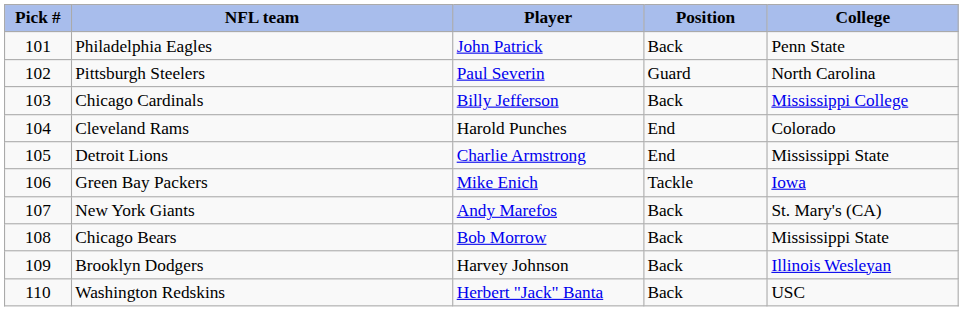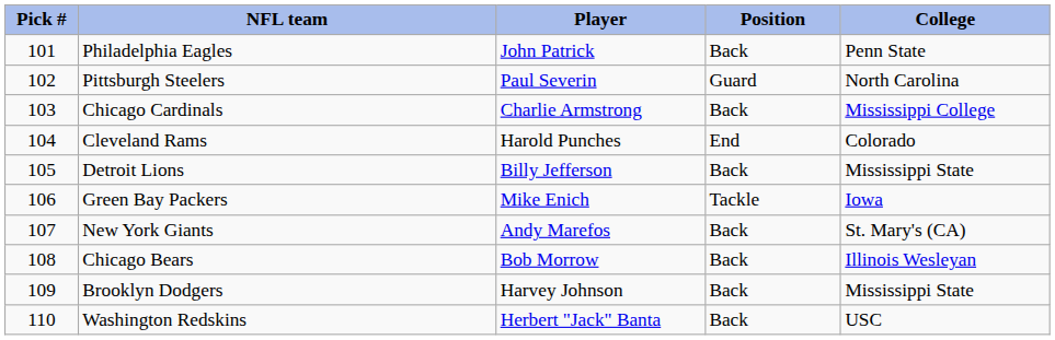Chicago Cardinals | Player: Billy Jefferson -> Charlie Armstrong
Detroit Lions | Player: Charlie Armstrong -> Billy Jefferson
Detroit Lions | Position: End -> Back
Chicago Bears | College: Mississippi State -> Illinois Wesleyan
Brooklyn Dodgers | College: Illinois Wesleyan -> Mississippi State
